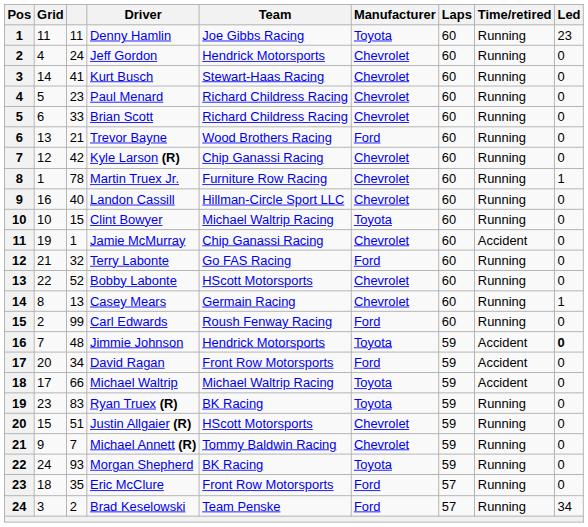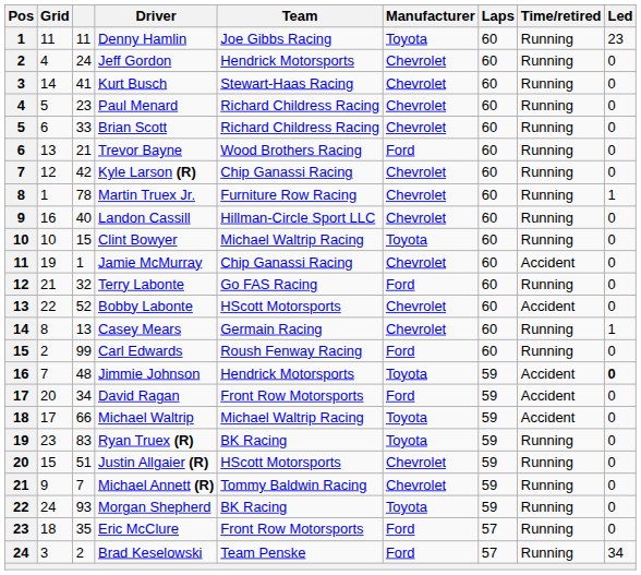Bobby Labonte | Time/retired: Running -> Accident
